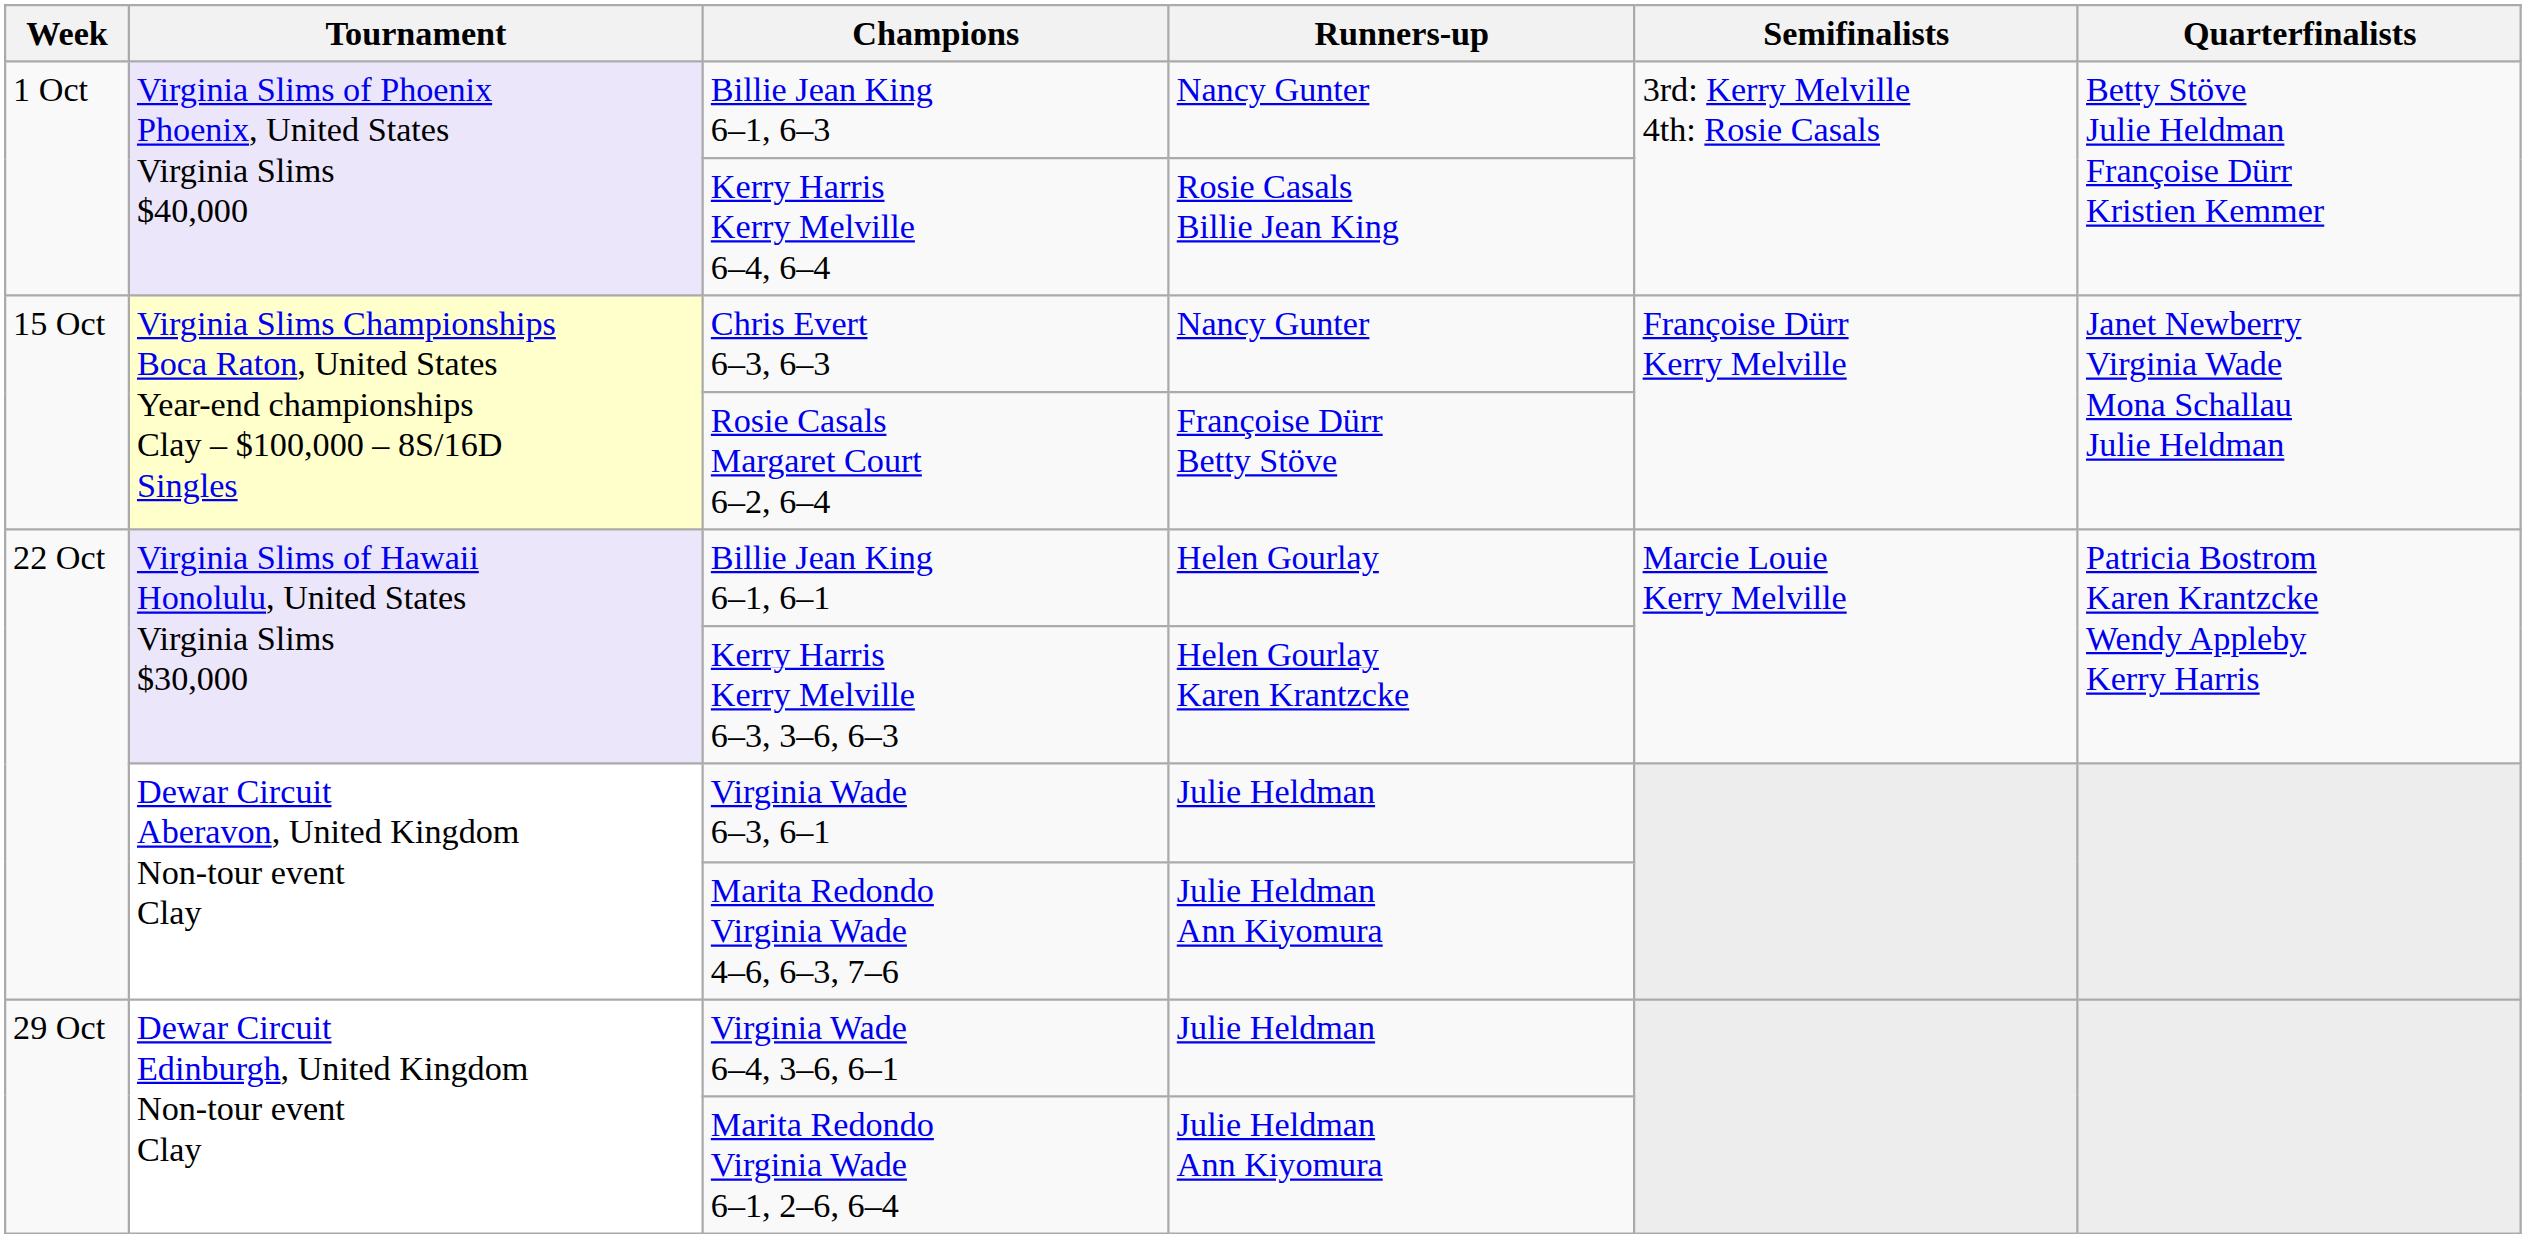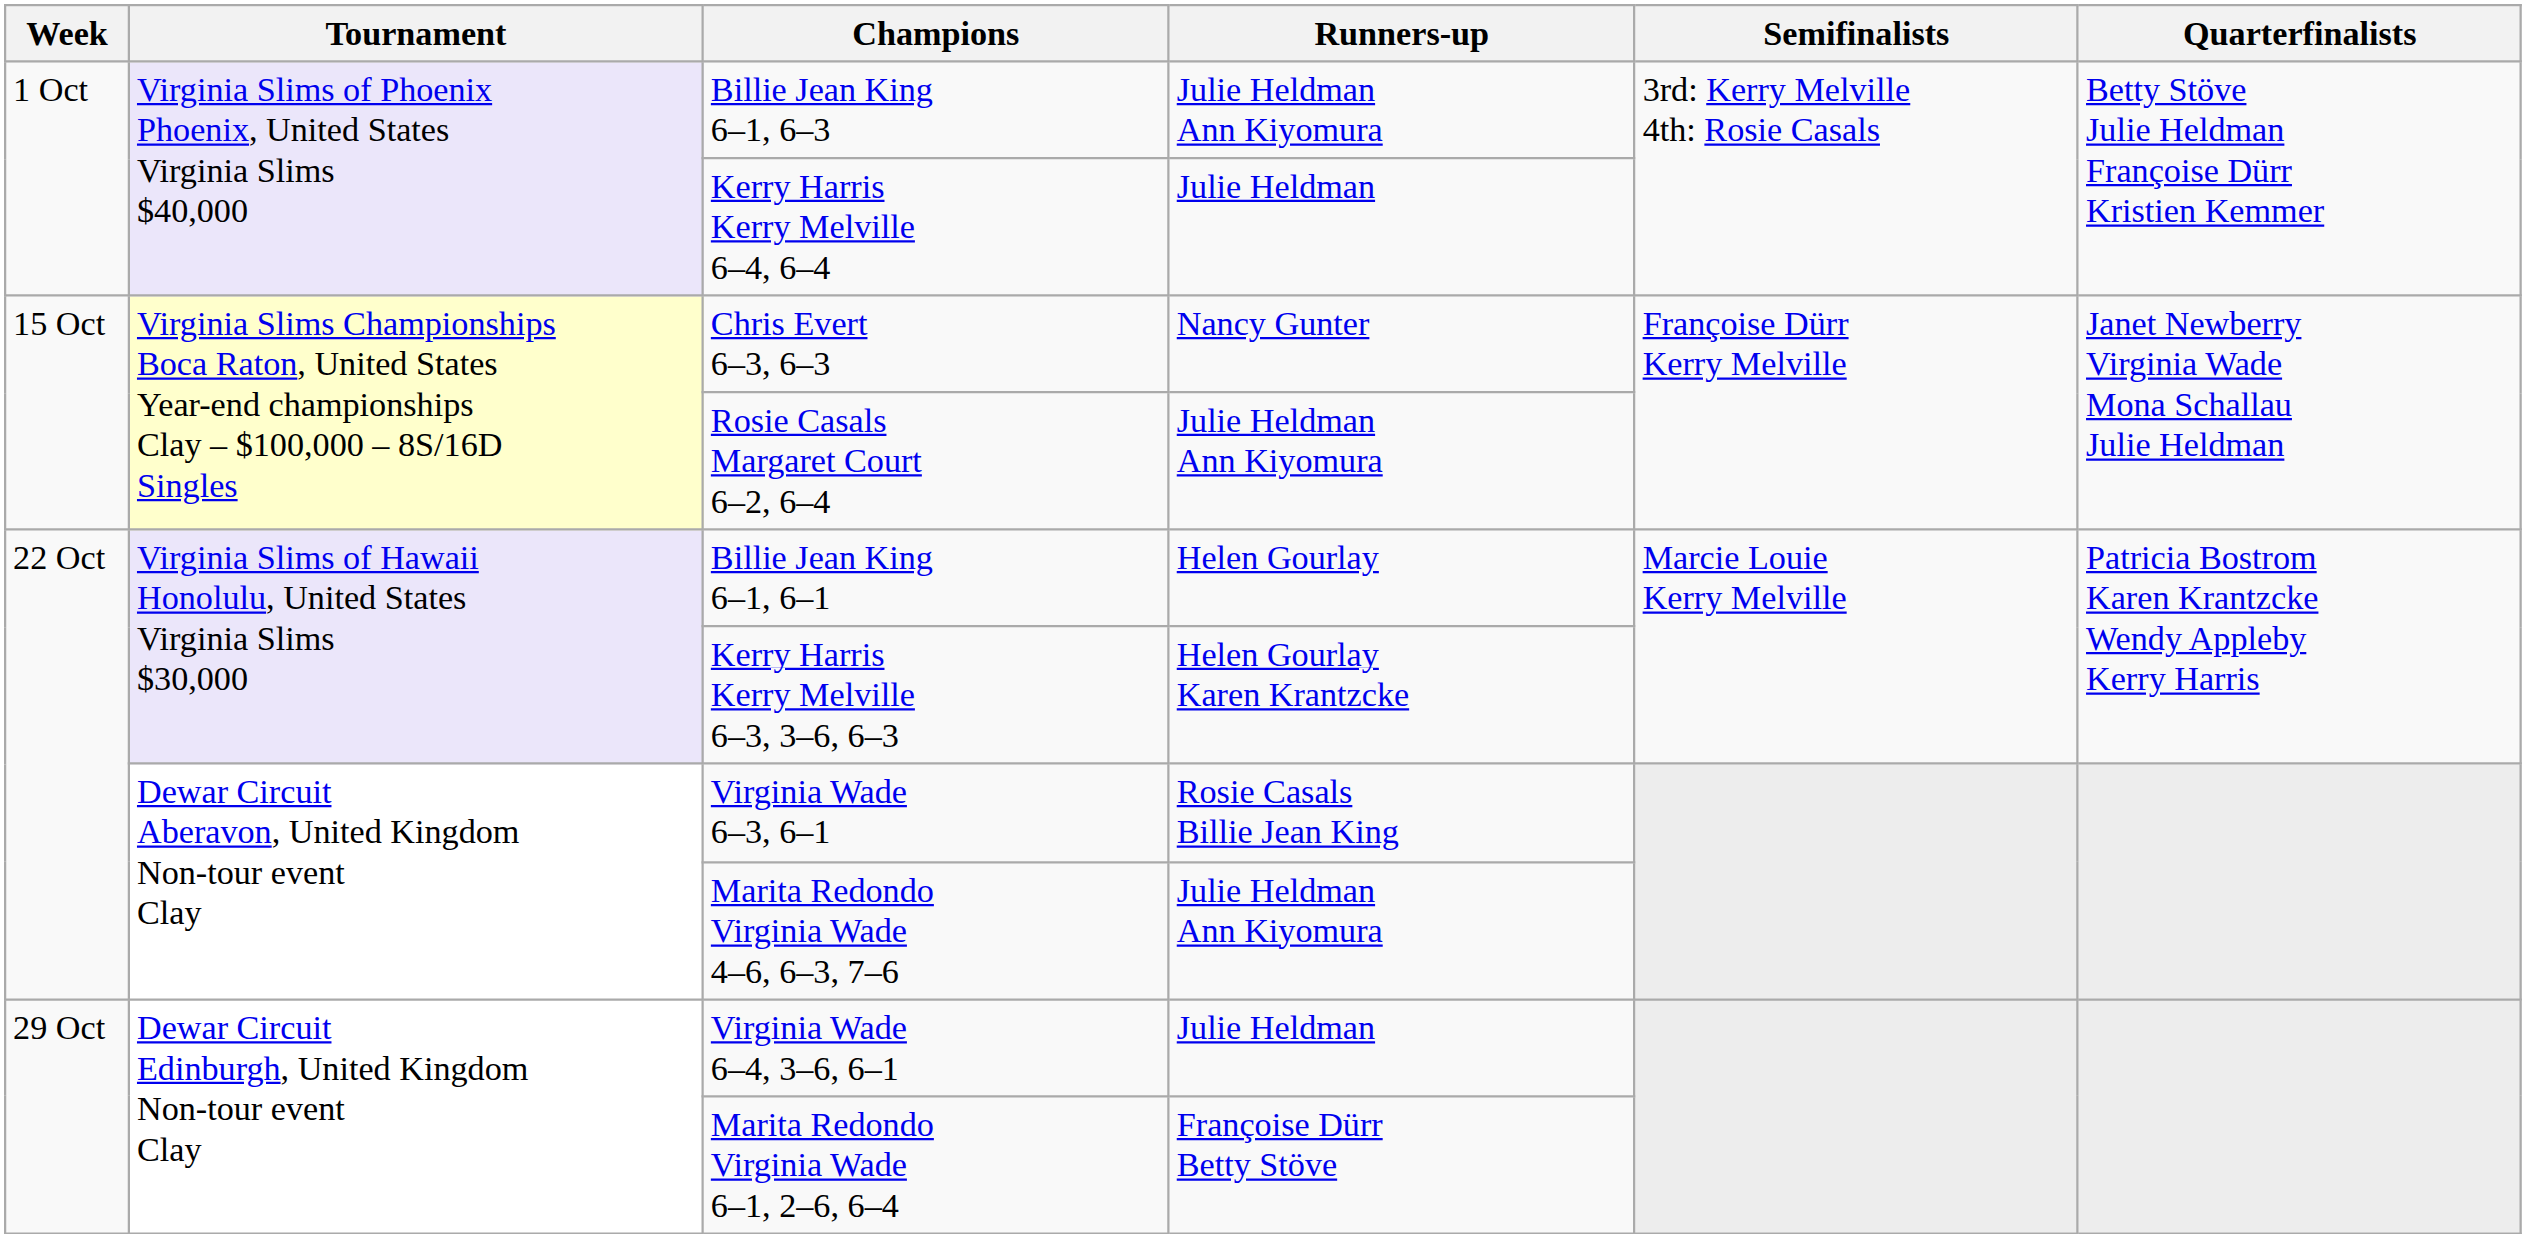Billie Jean King 6–1, 6–3 | Runners-up: Nancy Gunter -> Julie Heldman Ann Kiyomura
Kerry Harris Kerry Melville 6–4, 6–4 | Runners-up: Rosie Casals Billie Jean King -> Julie Heldman
Rosie Casals Margaret Court 6–2, 6–4 | Runners-up: Françoise Dürr Betty Stöve -> Julie Heldman Ann Kiyomura
Virginia Wade 6–3, 6–1 | Runners-up: Julie Heldman -> Rosie Casals Billie Jean King
Marita Redondo Virginia Wade 6–1, 2–6, 6–4 | Runners-up: Julie Heldman Ann Kiyomura -> Françoise Dürr Betty Stöve
